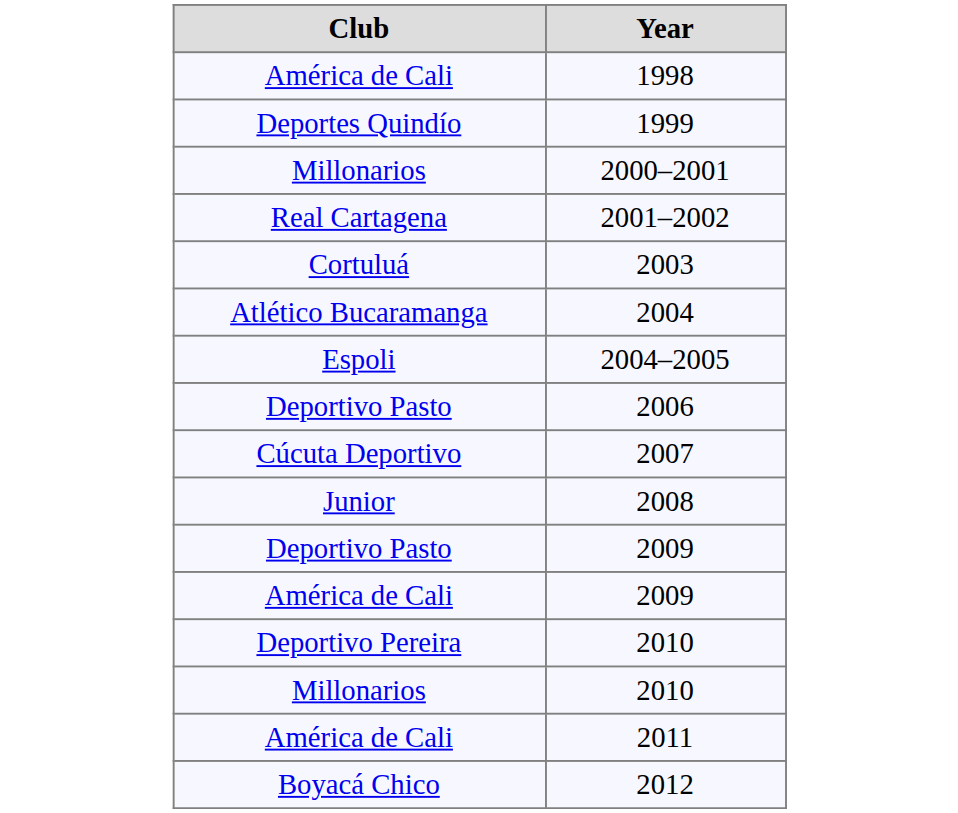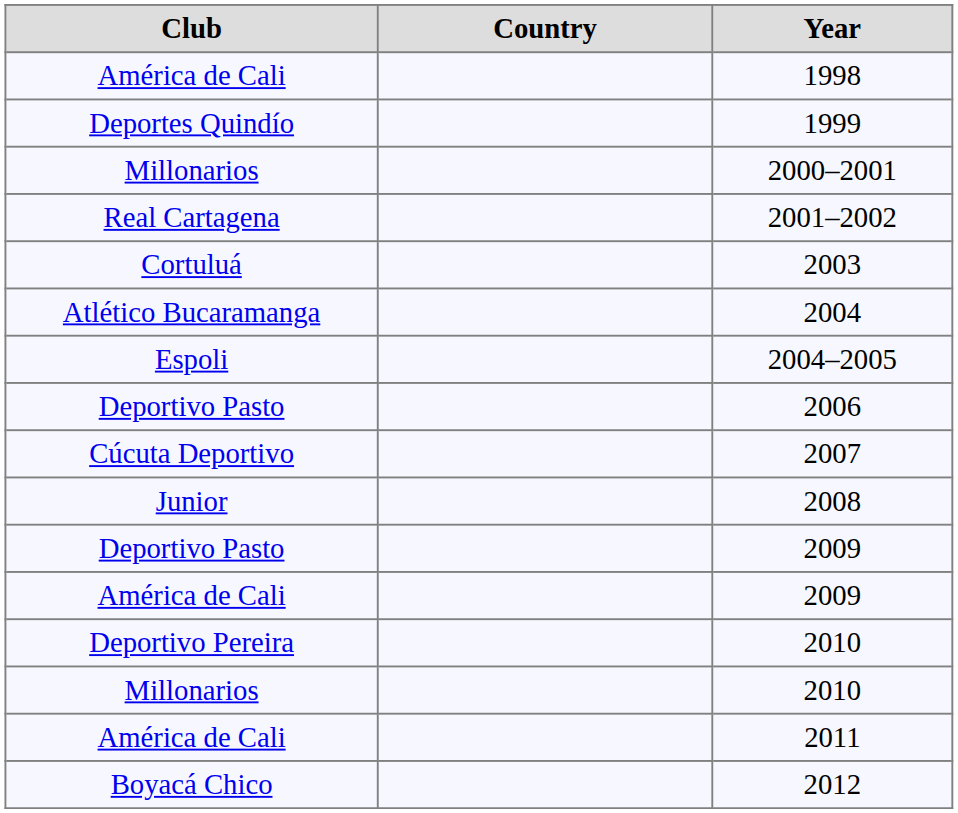+ column: Country
